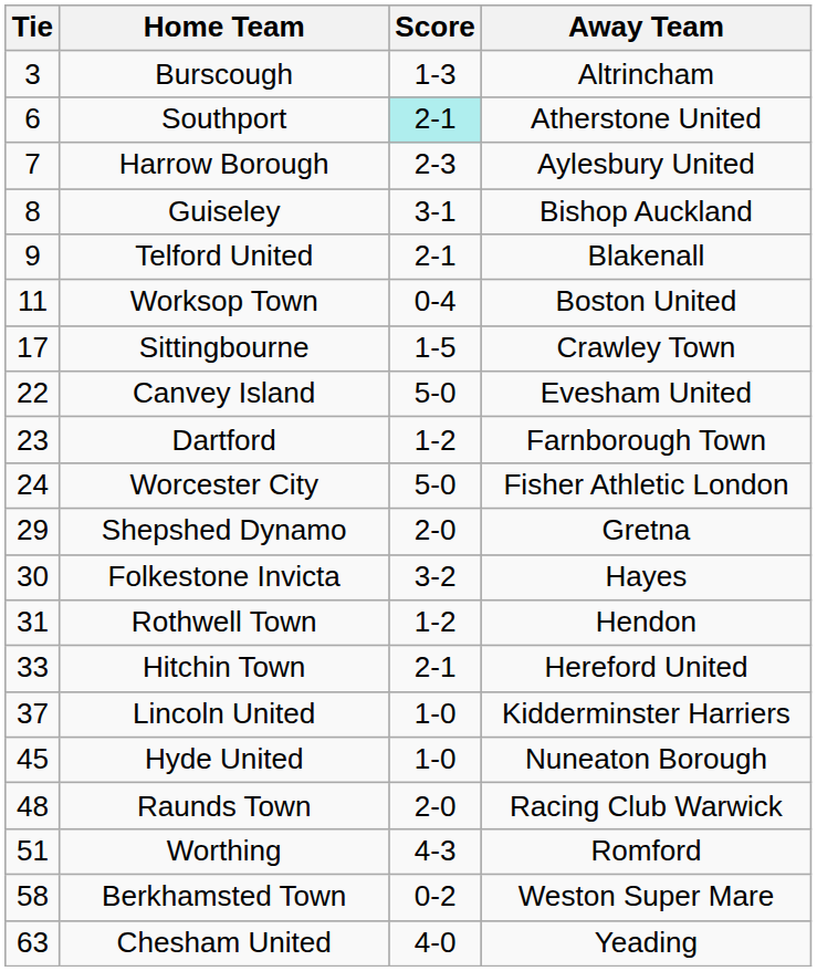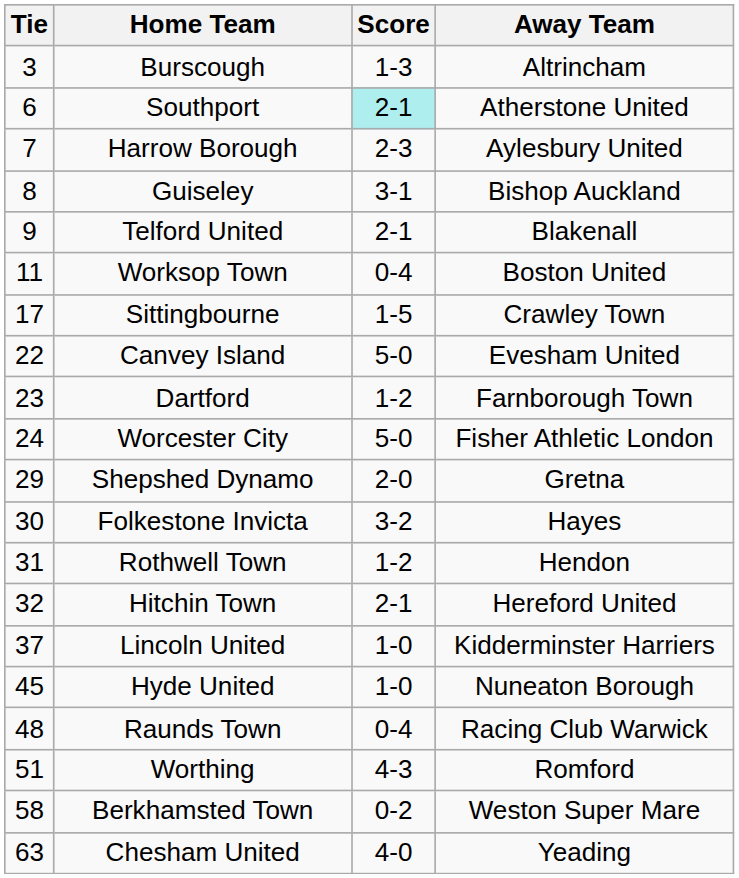Hitchin Town | Tie: 33 -> 32
Raunds Town | Score: 2-0 -> 0-4
